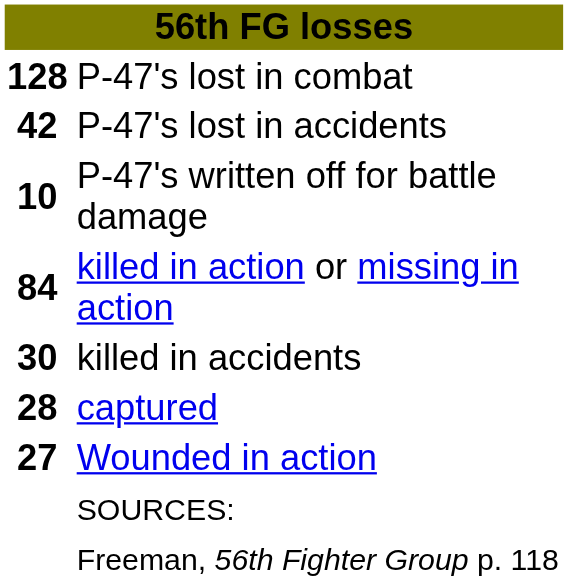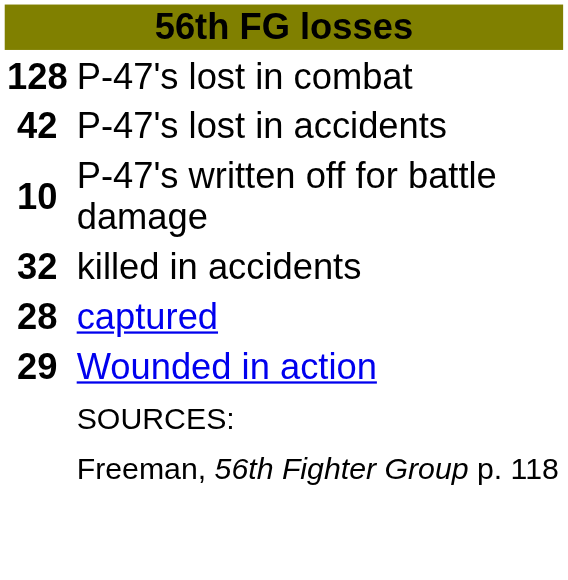- row: 84 | killed in action or missing in action
killed in accidents | column 1: 30 -> 32
Wounded in action | column 1: 27 -> 29
